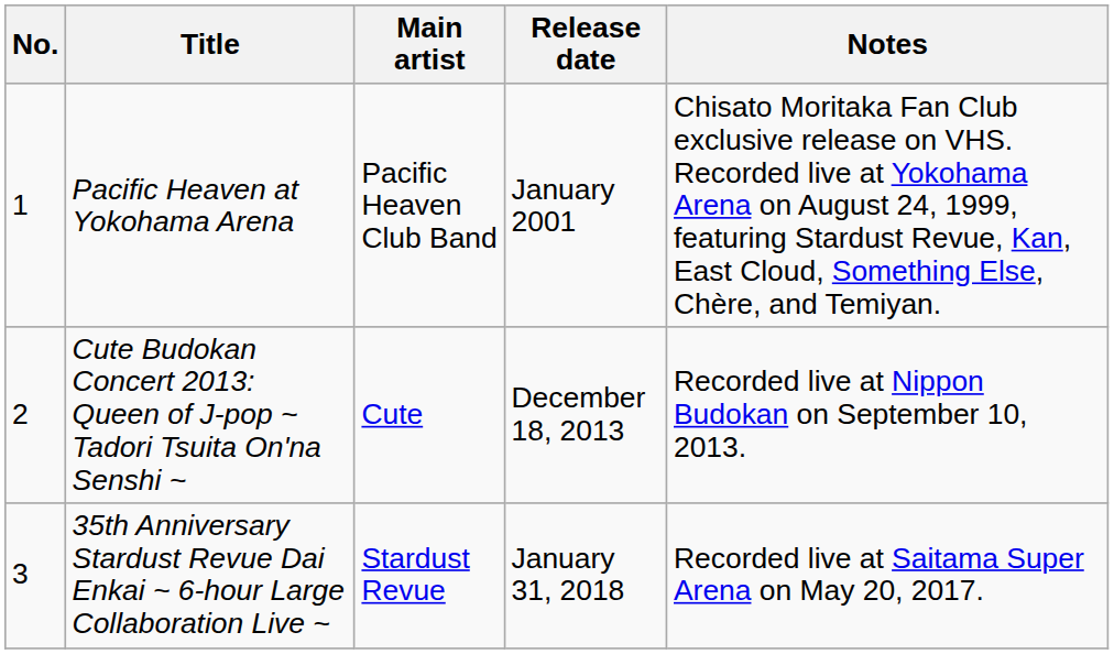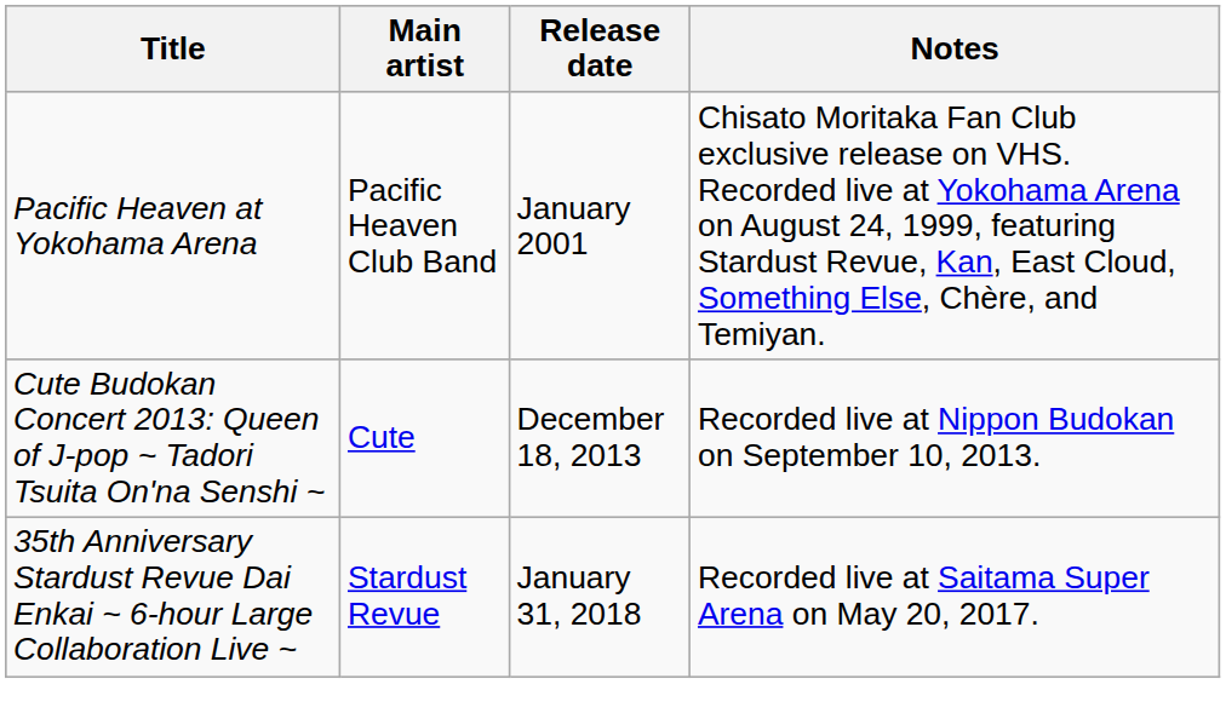- column: No. | 1 | 2 | 3
